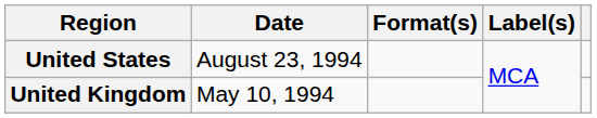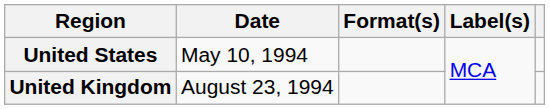United States | Date: August 23, 1994 -> May 10, 1994
United Kingdom | Date: May 10, 1994 -> August 23, 1994
